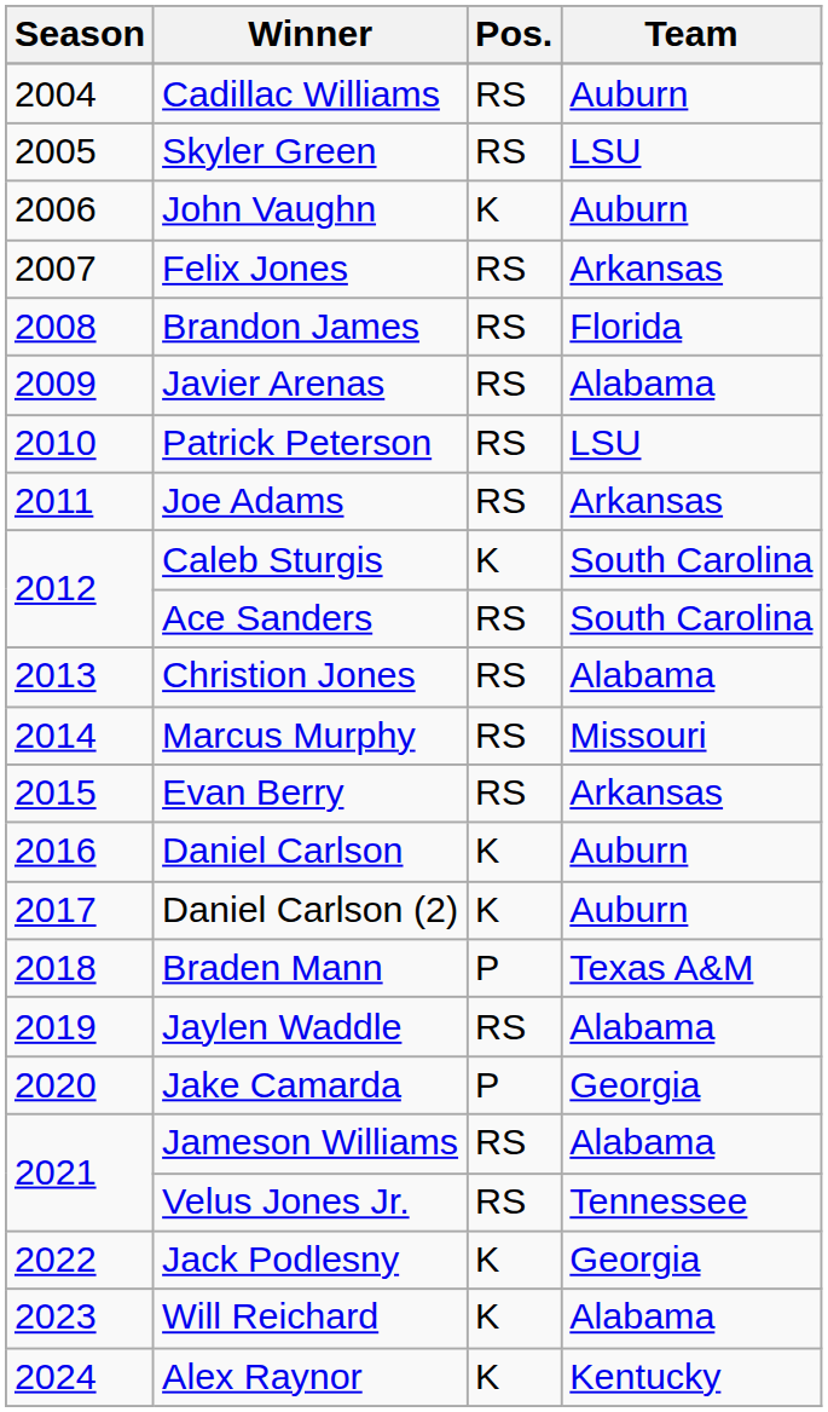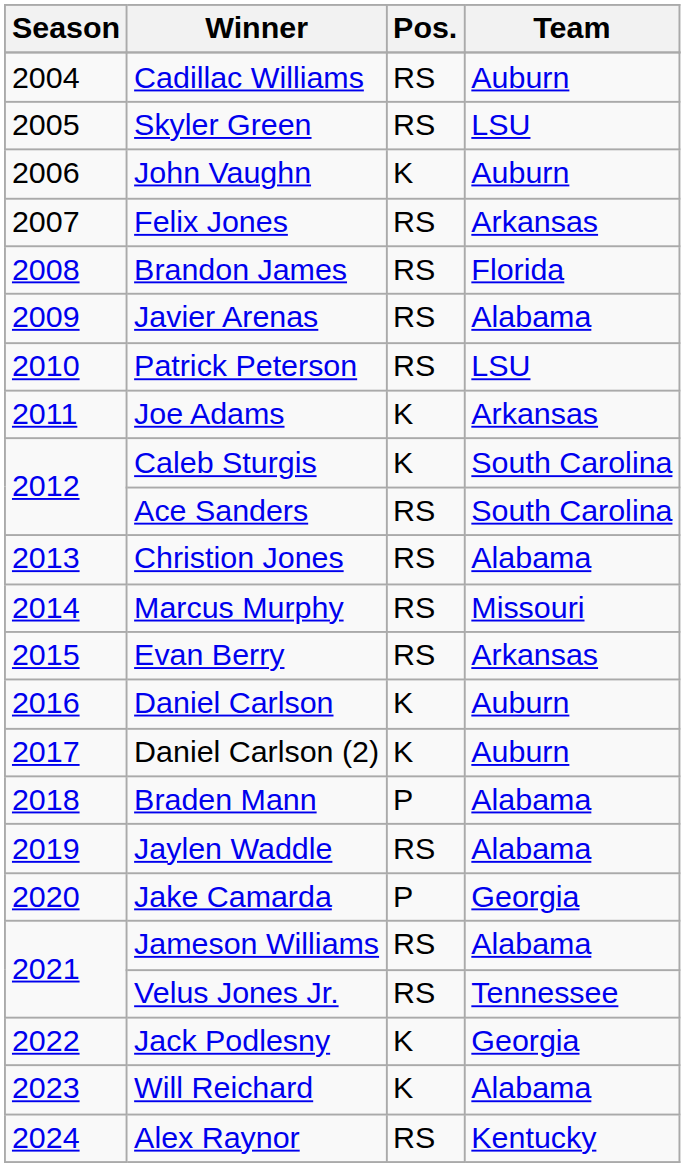Joe Adams | Pos.: RS -> K
Braden Mann | Team: Texas A&M -> Alabama
Alex Raynor | Pos.: K -> RS
